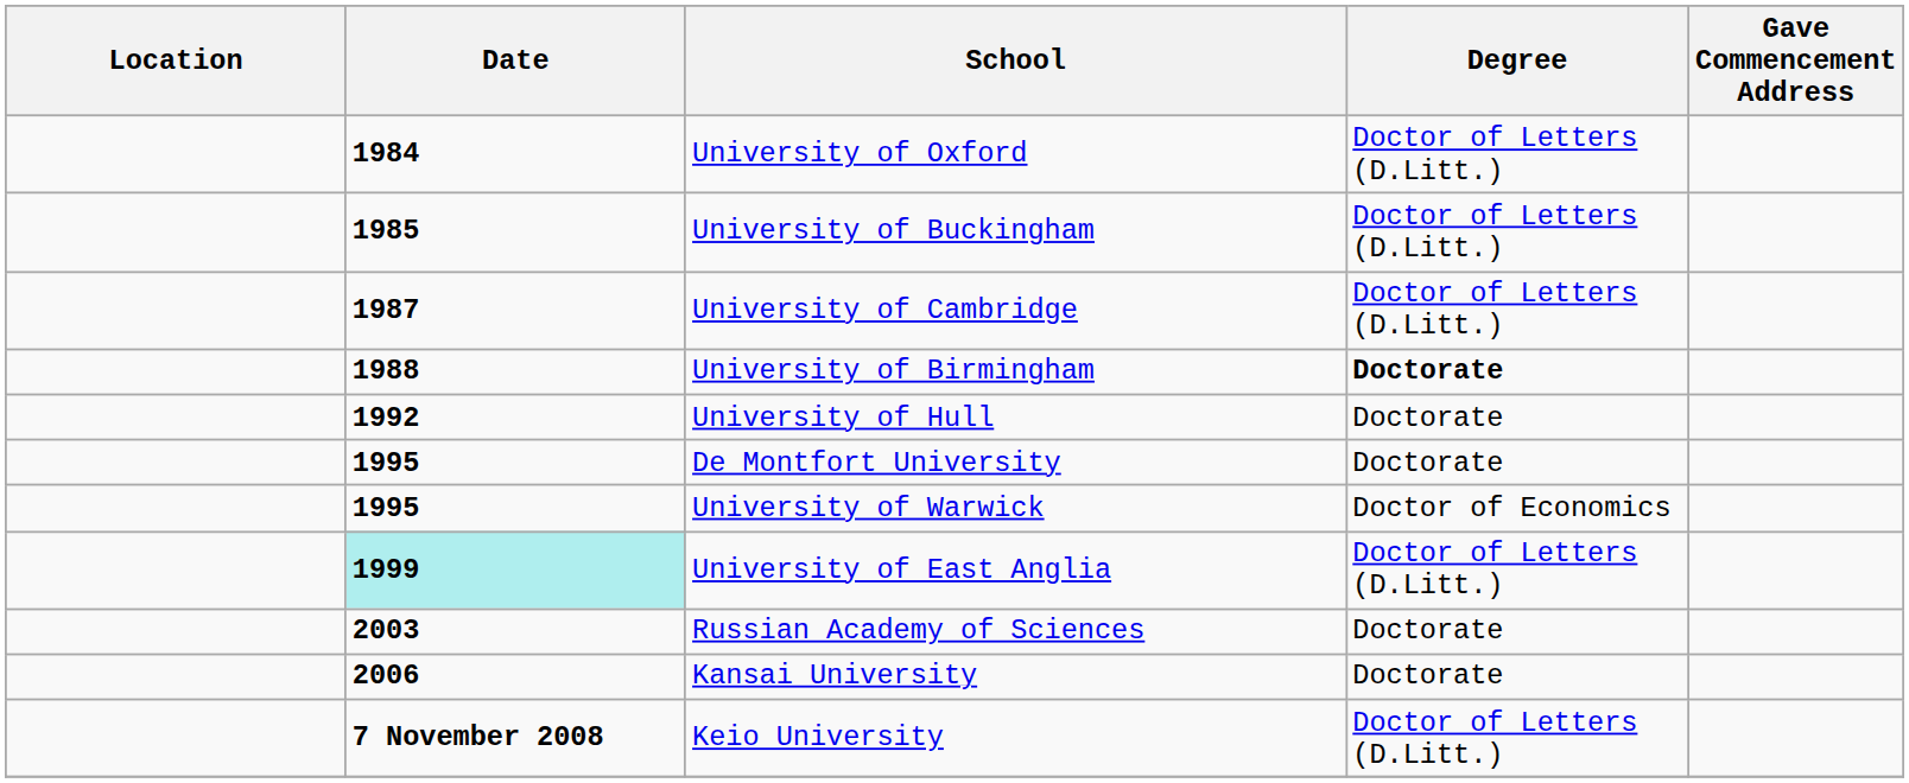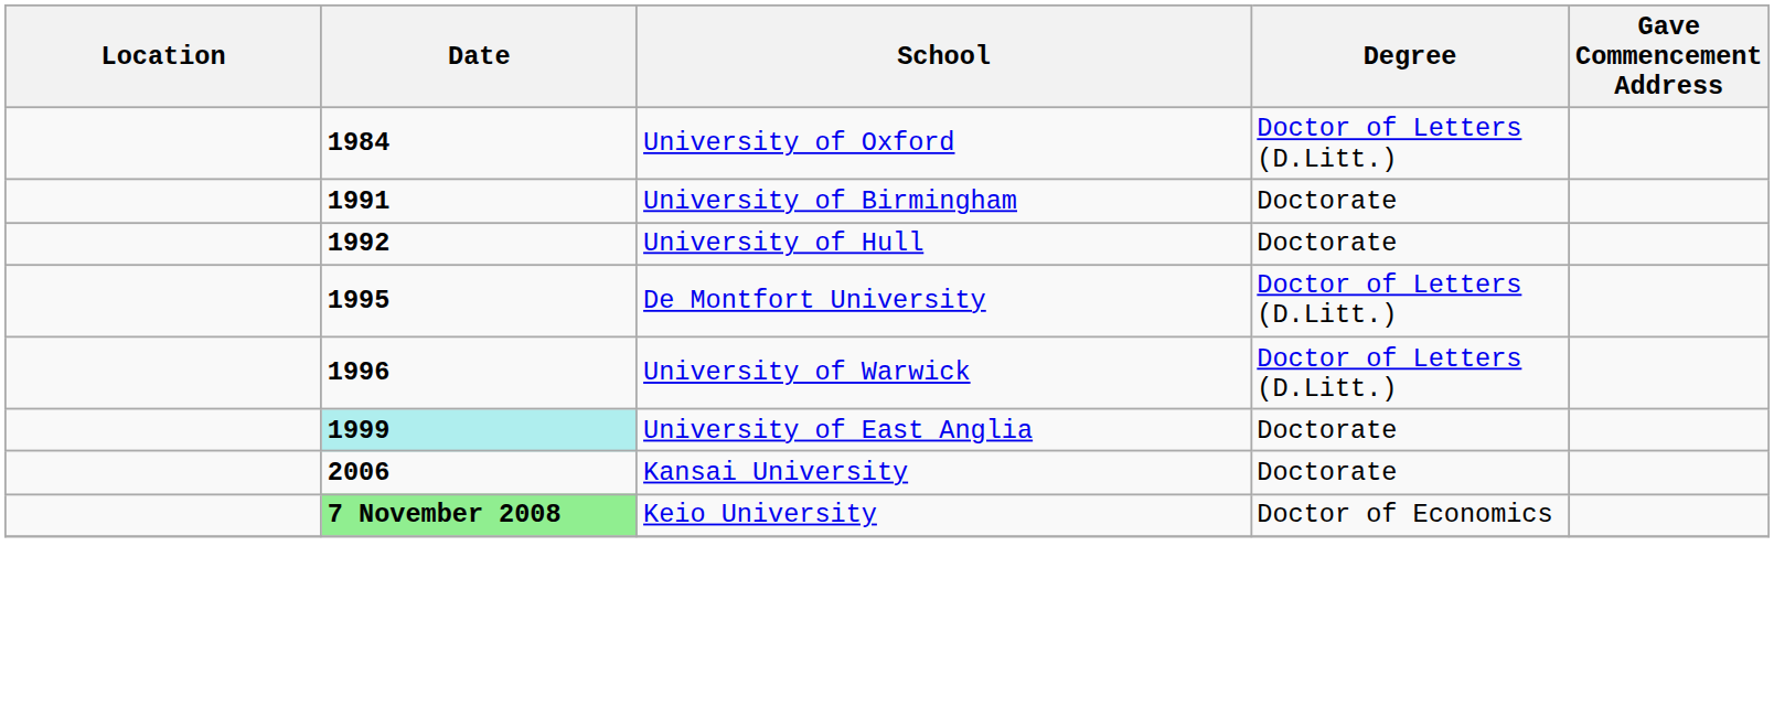- row: 1985 | University of Buckingham | Doctor of Letters (D.Litt.)
- row: 1987 | University of Cambridge | Doctor of Letters (D.Litt.)
University of Birmingham | Date: 1988 -> 1991
University of Birmingham | Degree: bold -> normal
De Montfort University | Degree: Doctorate -> Doctor of Letters (D.Litt.)
University of Warwick | Date: 1995 -> 1996
University of Warwick | Degree: Doctor of Economics -> Doctor of Letters (D.Litt.)
University of East Anglia | Degree: Doctor of Letters (D.Litt.) -> Doctorate
- row: 2003 | Russian Academy of Sciences | Doctorate
Keio University | Date: no background -> lightgreen background
Keio University | Degree: Doctor of Letters (D.Litt.) -> Doctor of Economics
